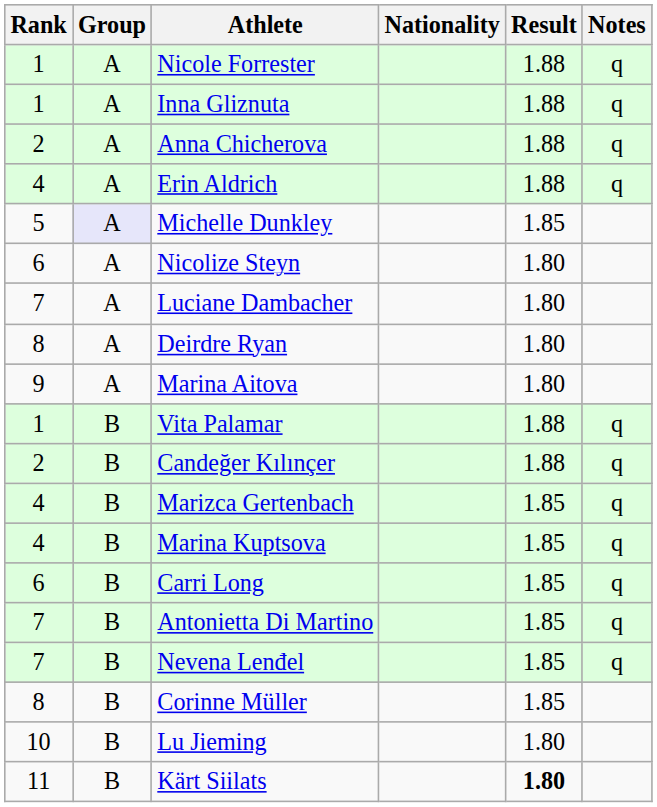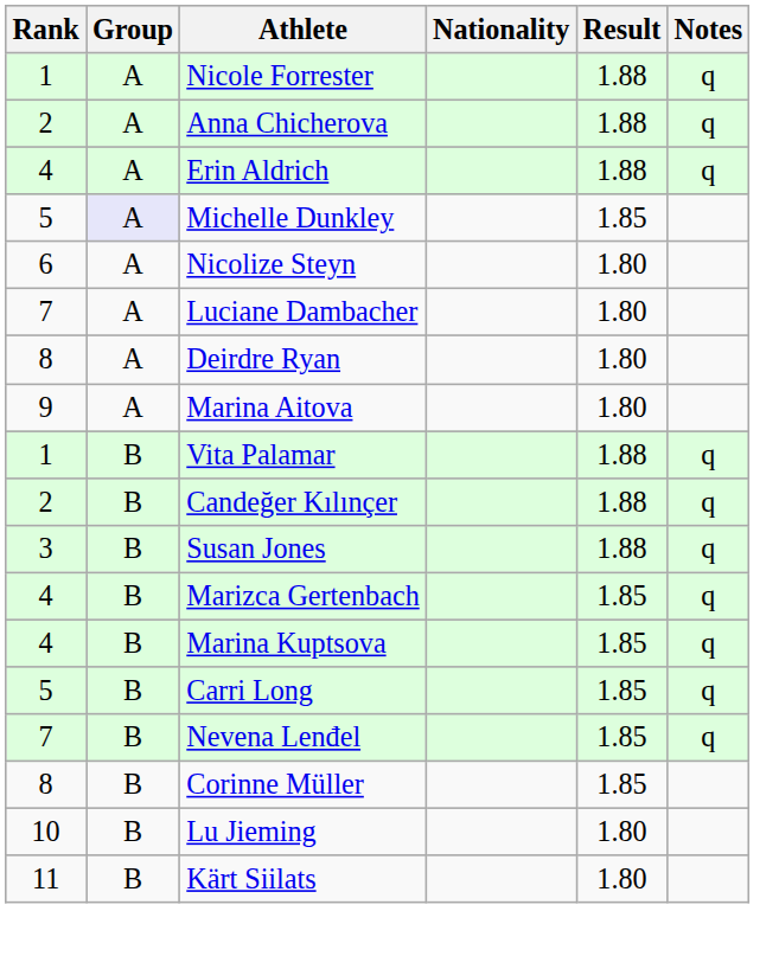- row: 1 | A | Inna Gliznuta | 1.88 | q
+ row: 3 | B | Susan Jones | 1.88 | q
Carri Long | Rank: 6 -> 5
- row: 7 | B | Antonietta Di Martino | 1.85 | q
Kärt Siilats | Result: bold -> normal
